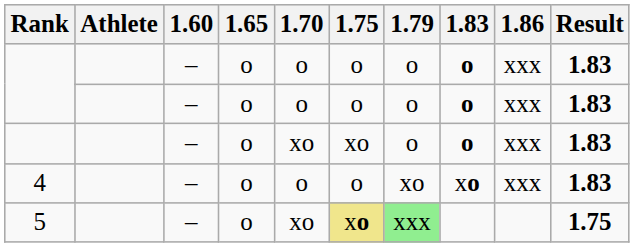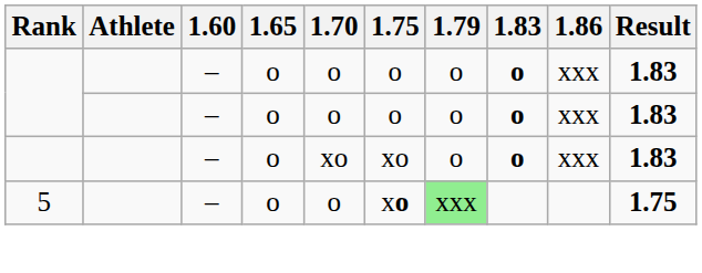- row: 4 | – | o | o | o | xo | xo | xxx | 1.83
5 | 1.70: xo -> o
5 | 1.75: khaki background -> no background
